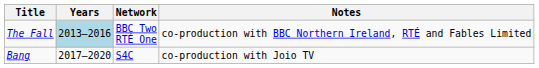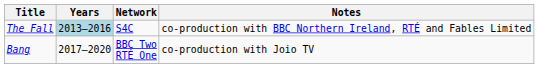The Fall | Network: BBC Two RTÉ One -> S4C
Bang | Network: S4C -> BBC Two RTÉ One
